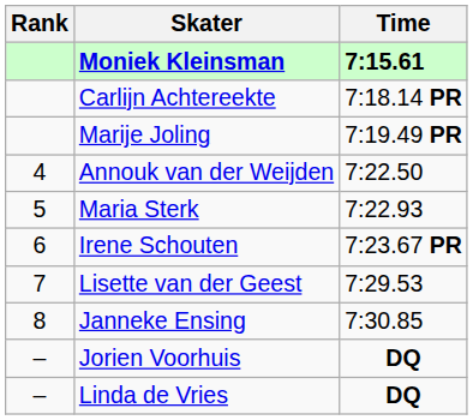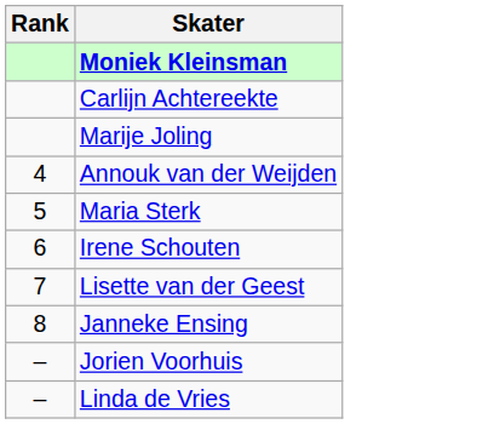- column: Time | 7:15.61 | 7:18.14 PR | 7:19.49 PR | 7:22.50 | 7:22.93 | 7:23.67 PR | 7:29.53 | 7:30.85 | DQ | DQ
